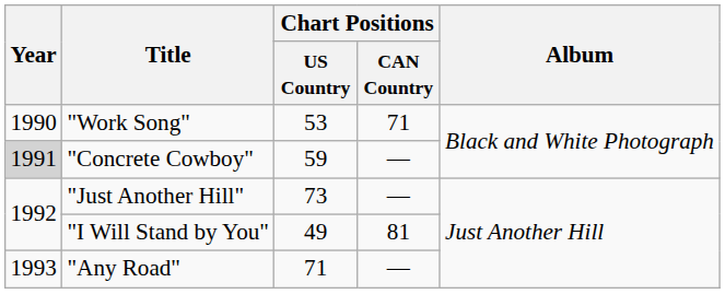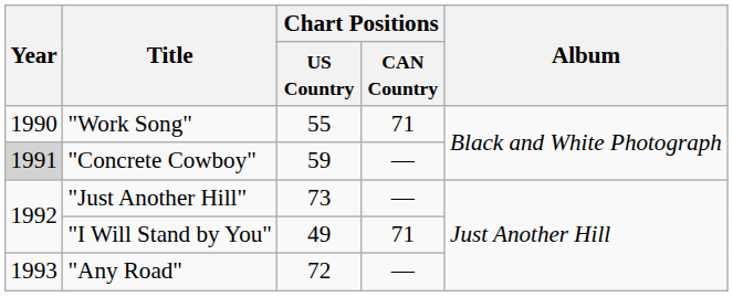"Work Song" | Chart Positions / US Country: 53 -> 55
"I Will Stand by You" | Chart Positions / CAN Country: 81 -> 71
"Any Road" | Chart Positions / US Country: 71 -> 72
